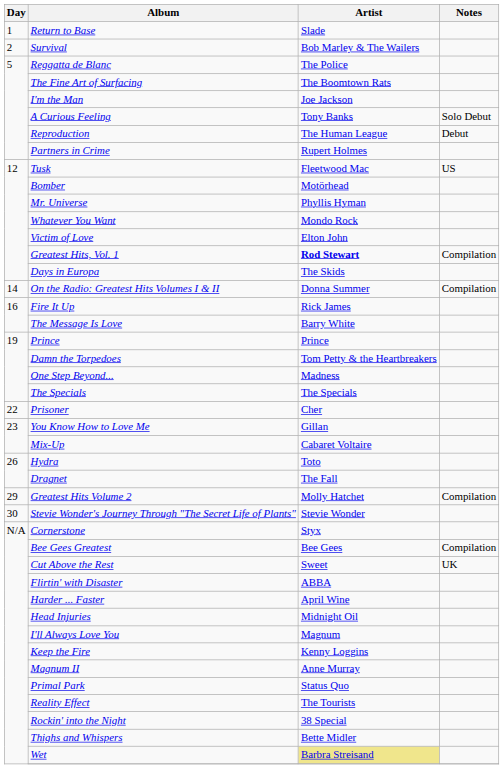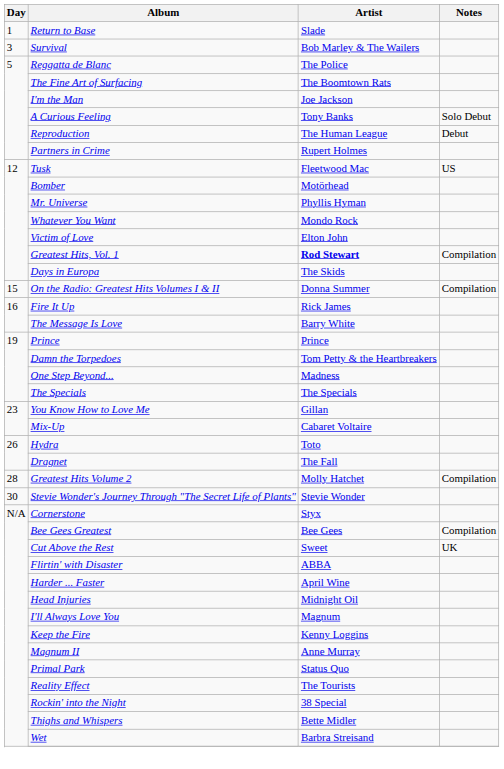Survival | Day: 2 -> 3
On the Radio: Greatest Hits Volumes I & II | Day: 14 -> 15
- row: 22 | Prisoner | Cher
Greatest Hits Volume 2 | Day: 29 -> 28
Wet | Artist: khaki background -> no background
